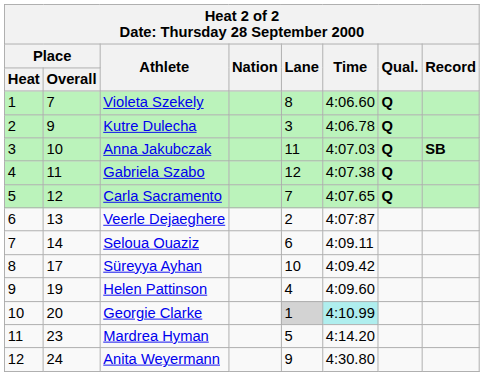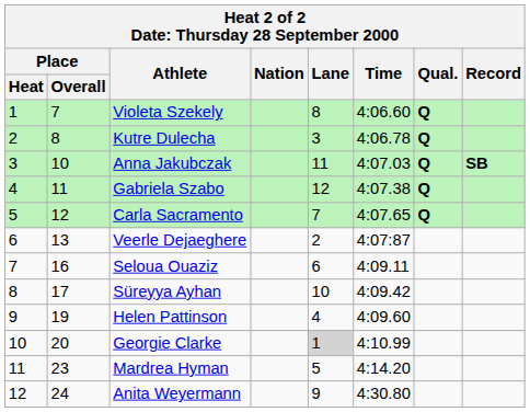Kutre Dulecha | Place / Overall: 9 -> 8
Seloua Ouaziz | Place / Overall: 14 -> 16
Georgie Clarke | Time: paleturquoise background -> no background
